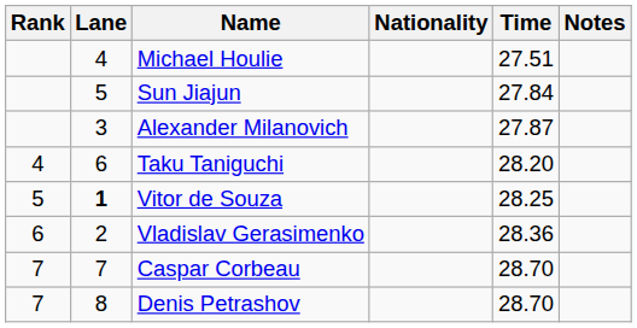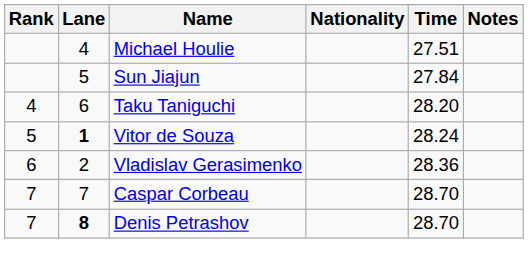- row: 3 | Alexander Milanovich | 27.87
Vitor de Souza | Time: 28.25 -> 28.24
Denis Petrashov | Lane: normal -> bold
